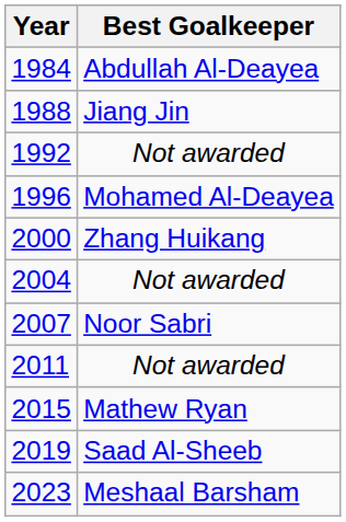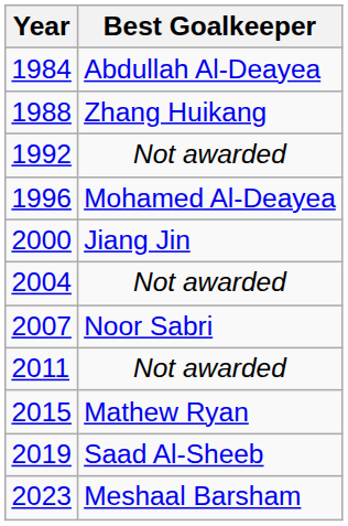1988 | Best Goalkeeper: Jiang Jin -> Zhang Huikang
2000 | Best Goalkeeper: Zhang Huikang -> Jiang Jin
